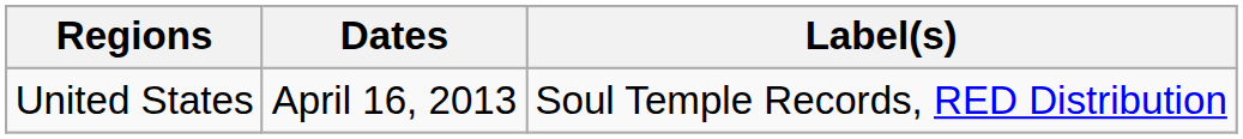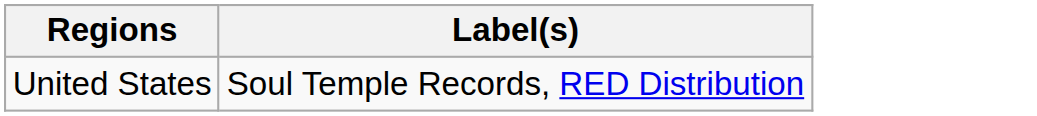- column: Dates | April 16, 2013
